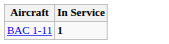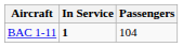+ column: Passengers | 104
